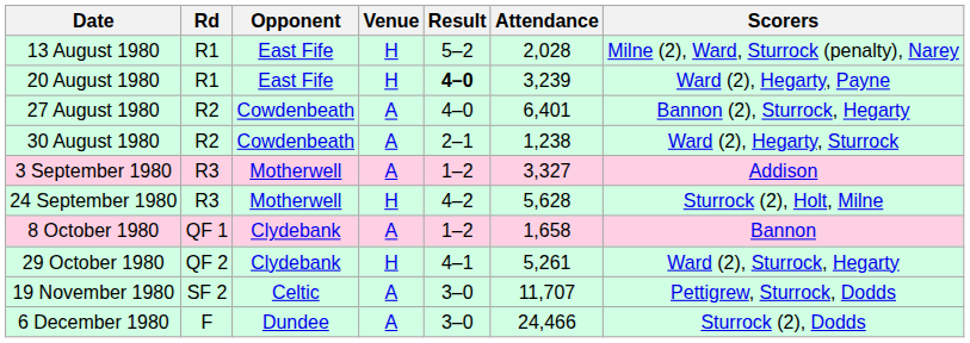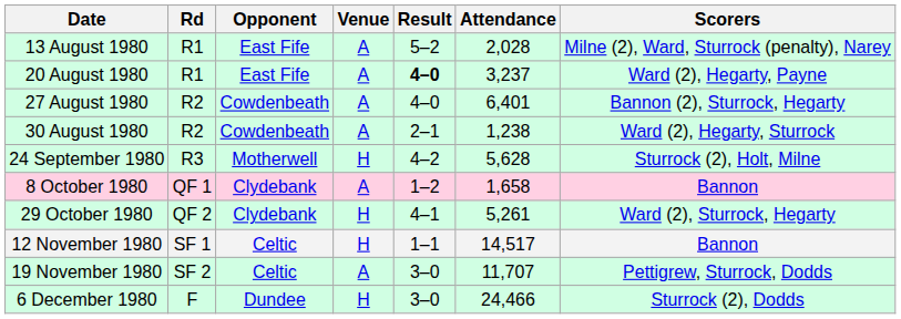13 August 1980 | Venue: H -> A
20 August 1980 | Venue: H -> A
20 August 1980 | Attendance: 3,239 -> 3,237
- row: 3 September 1980 | R3 | Motherwell | A | 1–2 | 3,327 | Addison
+ row: 12 November 1980 | SF 1 | Celtic | H | 1–1 | 14,517 | Bannon
6 December 1980 | Venue: A -> H
